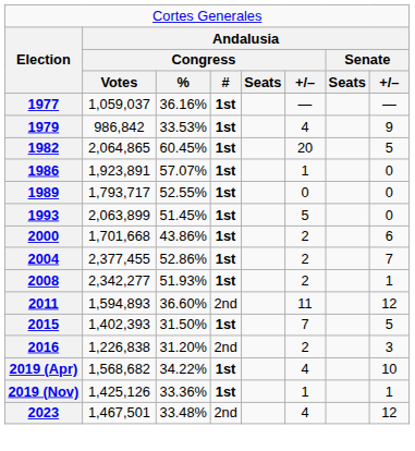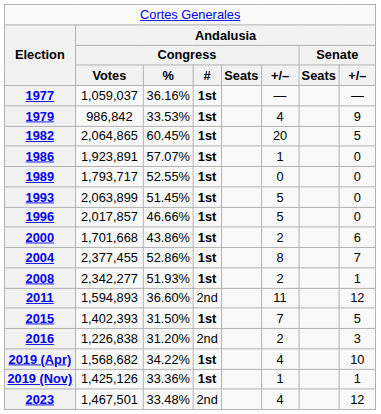+ row: 1996 | 2,017,857 | 46.66% | 1st | 5 | 0
2004 | column 6: 2 -> 8
